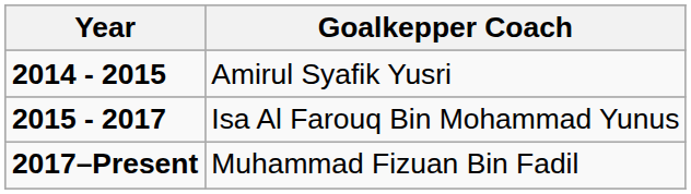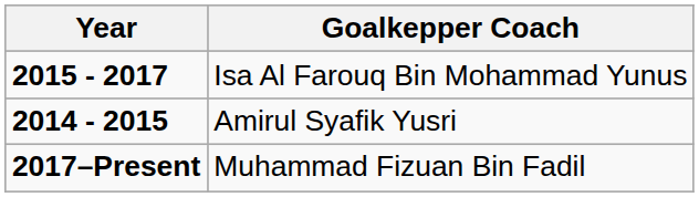rows swapped: Amirul Syafik Yusri <-> Isa Al Farouq Bin Mohammad Yunus
